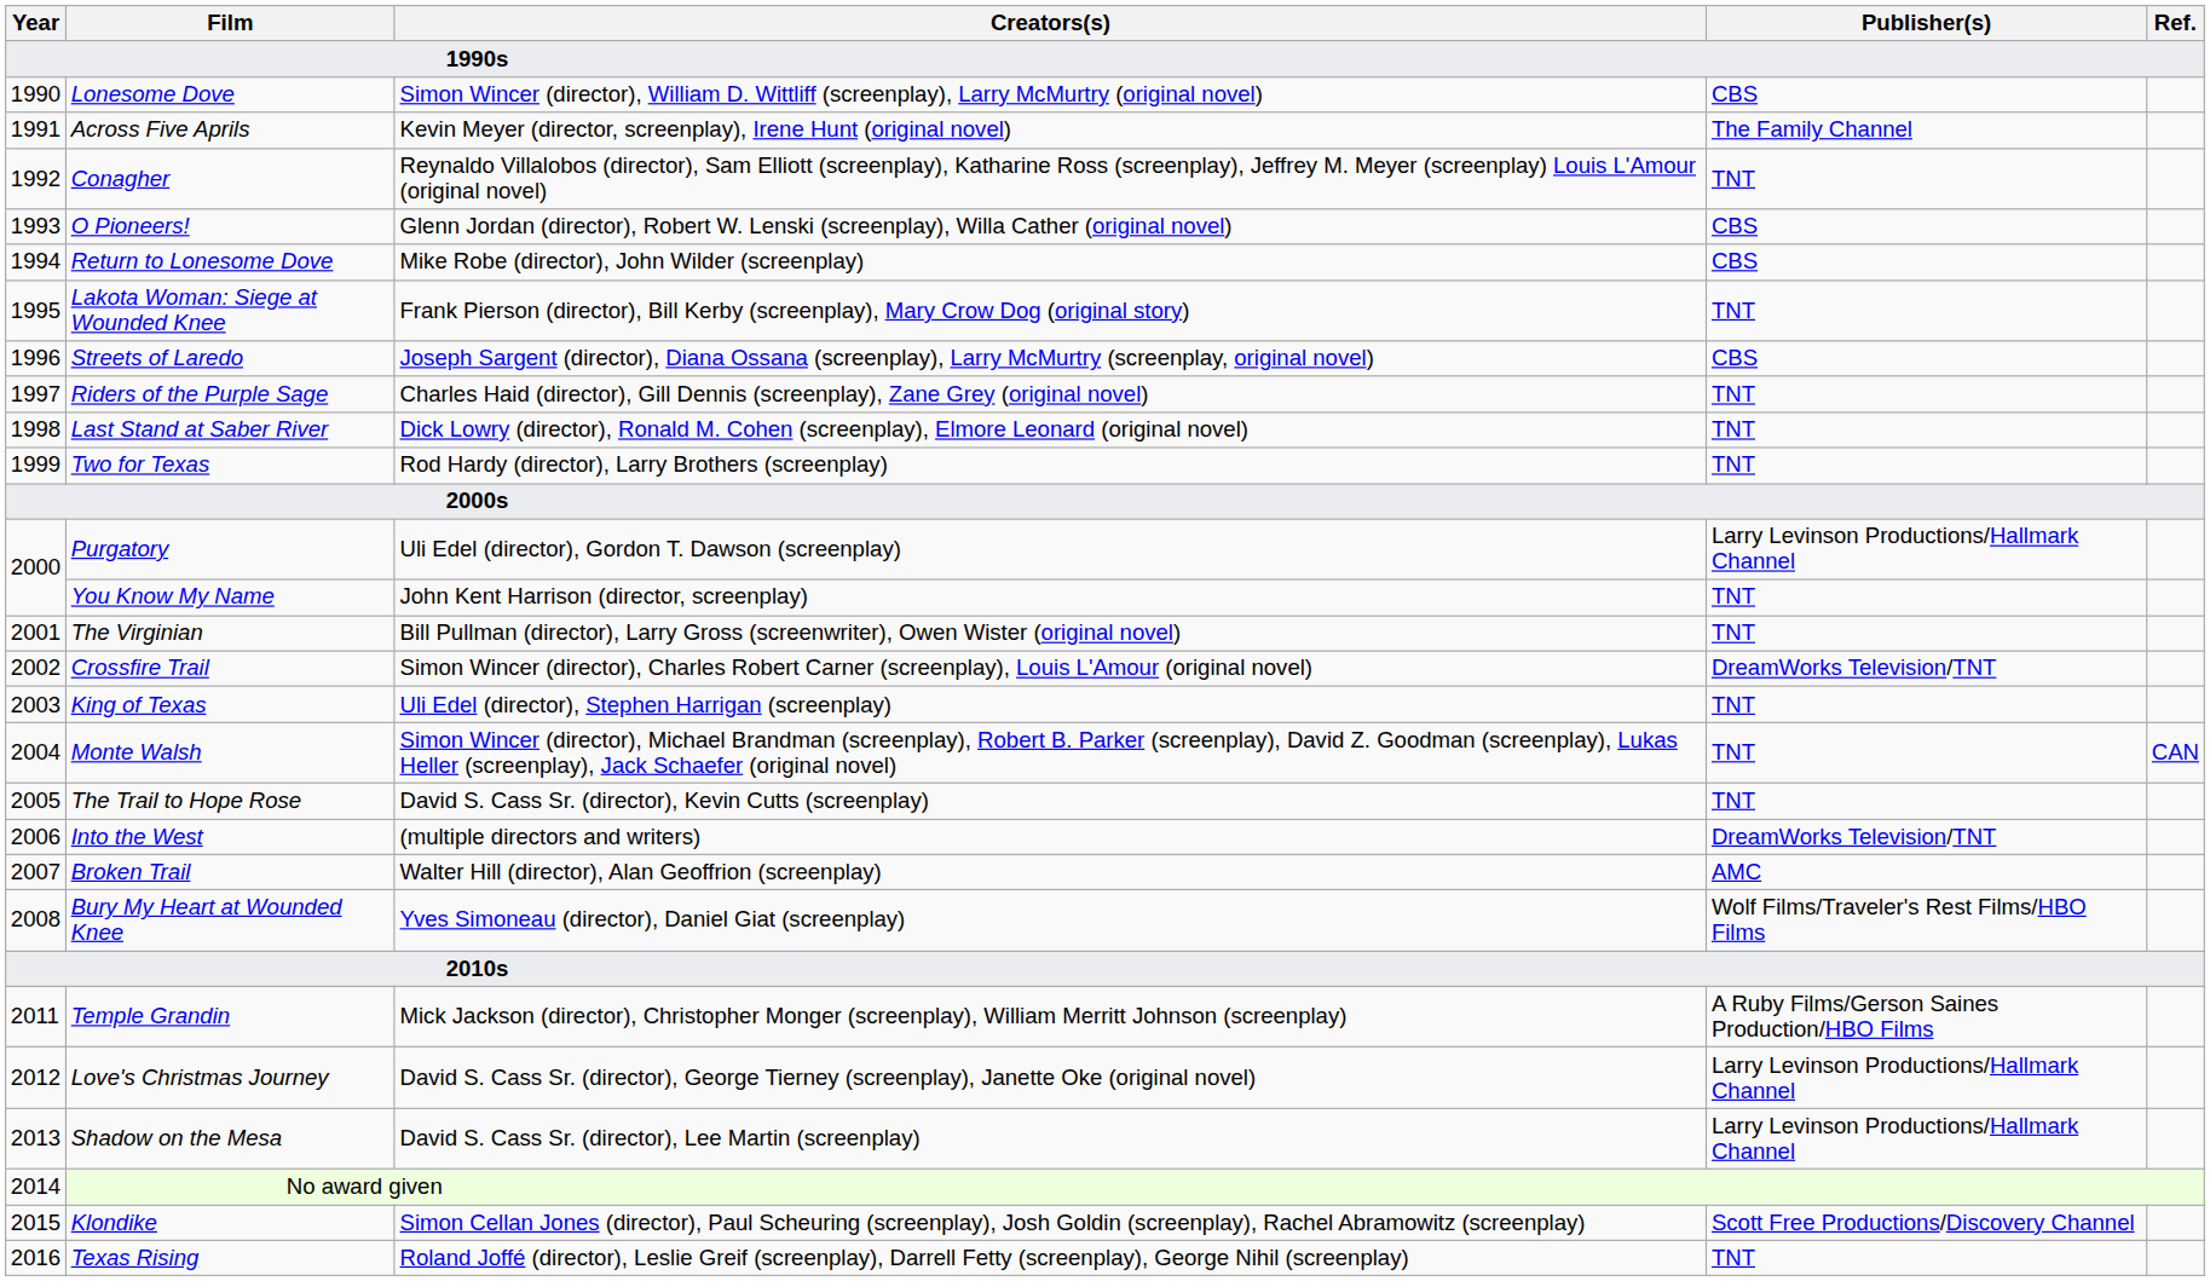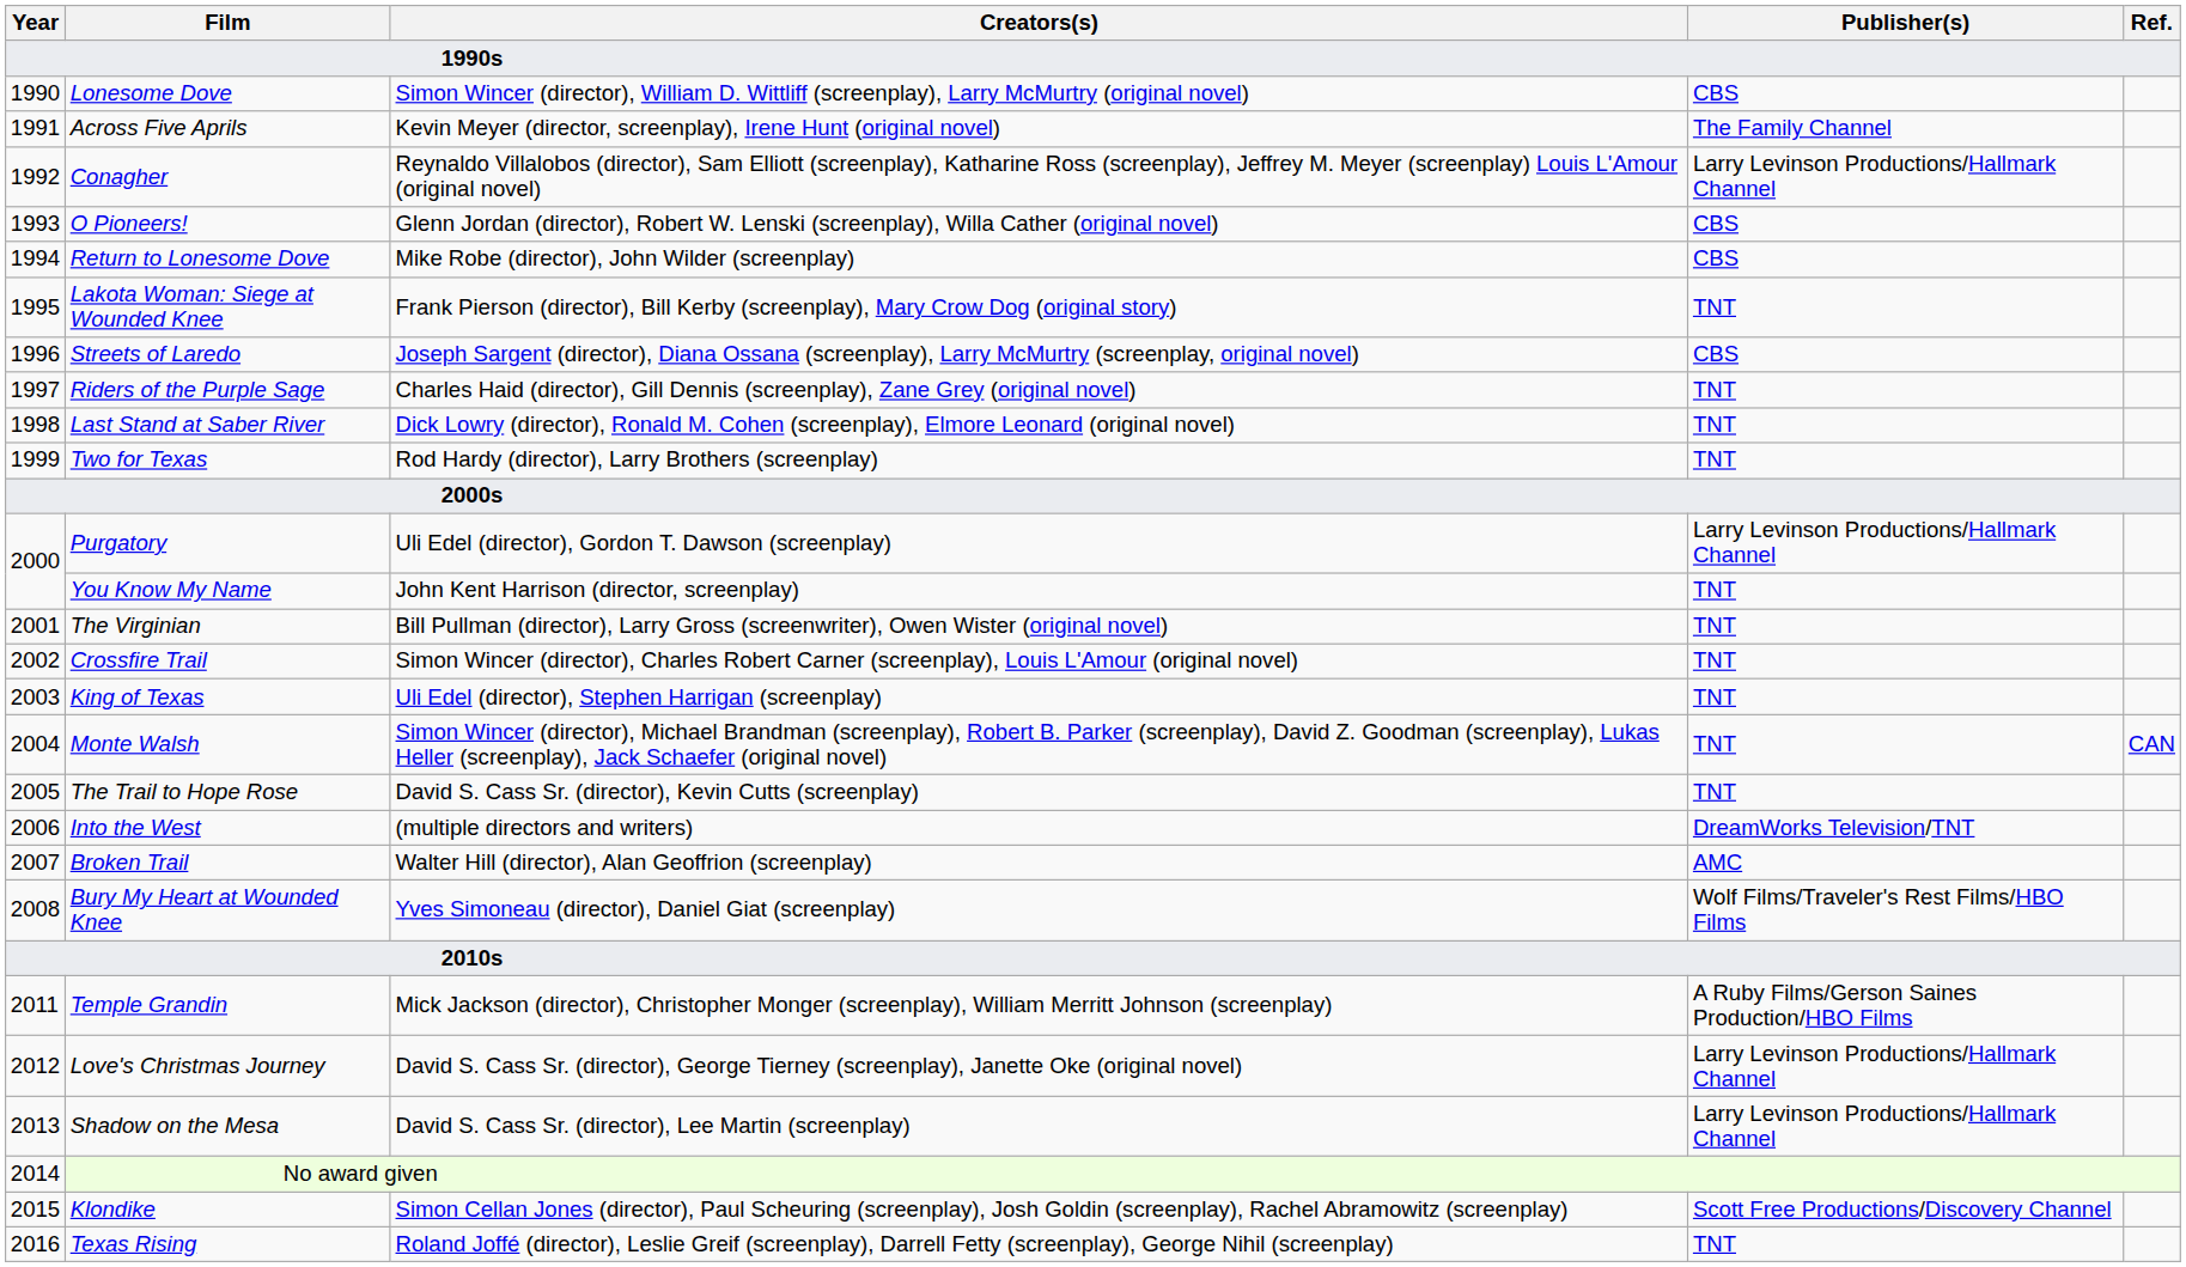Conagher | Publisher(s): TNT -> Larry Levinson Productions/Hallmark Channel
Crossfire Trail | Publisher(s): DreamWorks Television/TNT -> TNT
